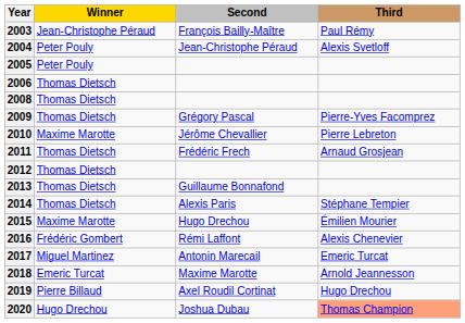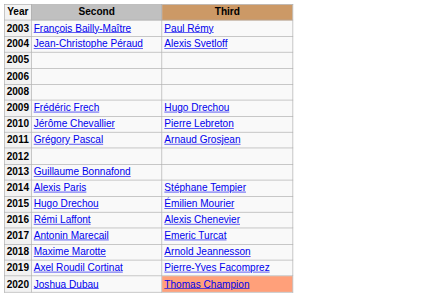- column: Winner | Jean-Christophe Péraud | Peter Pouly | Peter Pouly | Thomas Dietsch | Thomas Dietsch | Thomas Dietsch | Maxime Marotte | Thomas Dietsch | Thomas Dietsch | Thomas Dietsch | Thomas Dietsch | Maxime Marotte | Frédéric Gombert | Miguel Martinez | Emeric Turcat | Pierre Billaud | Hugo Drechou
2009 | Second: Grégory Pascal -> Frédéric Frech
2009 | Third: Pierre-Yves Facomprez -> Hugo Drechou
2011 | Second: Frédéric Frech -> Grégory Pascal
2019 | Third: Hugo Drechou -> Pierre-Yves Facomprez
